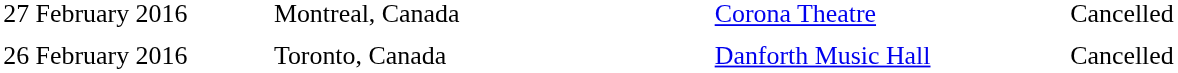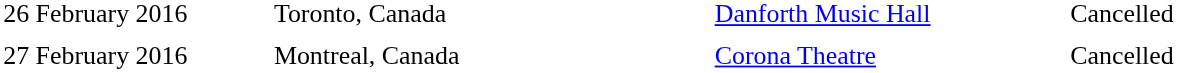rows swapped: 26 February 2016 <-> 27 February 2016
